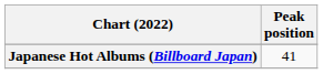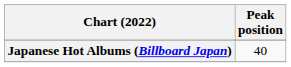Japanese Hot Albums (Billboard Japan) | Peak position: 41 -> 40
